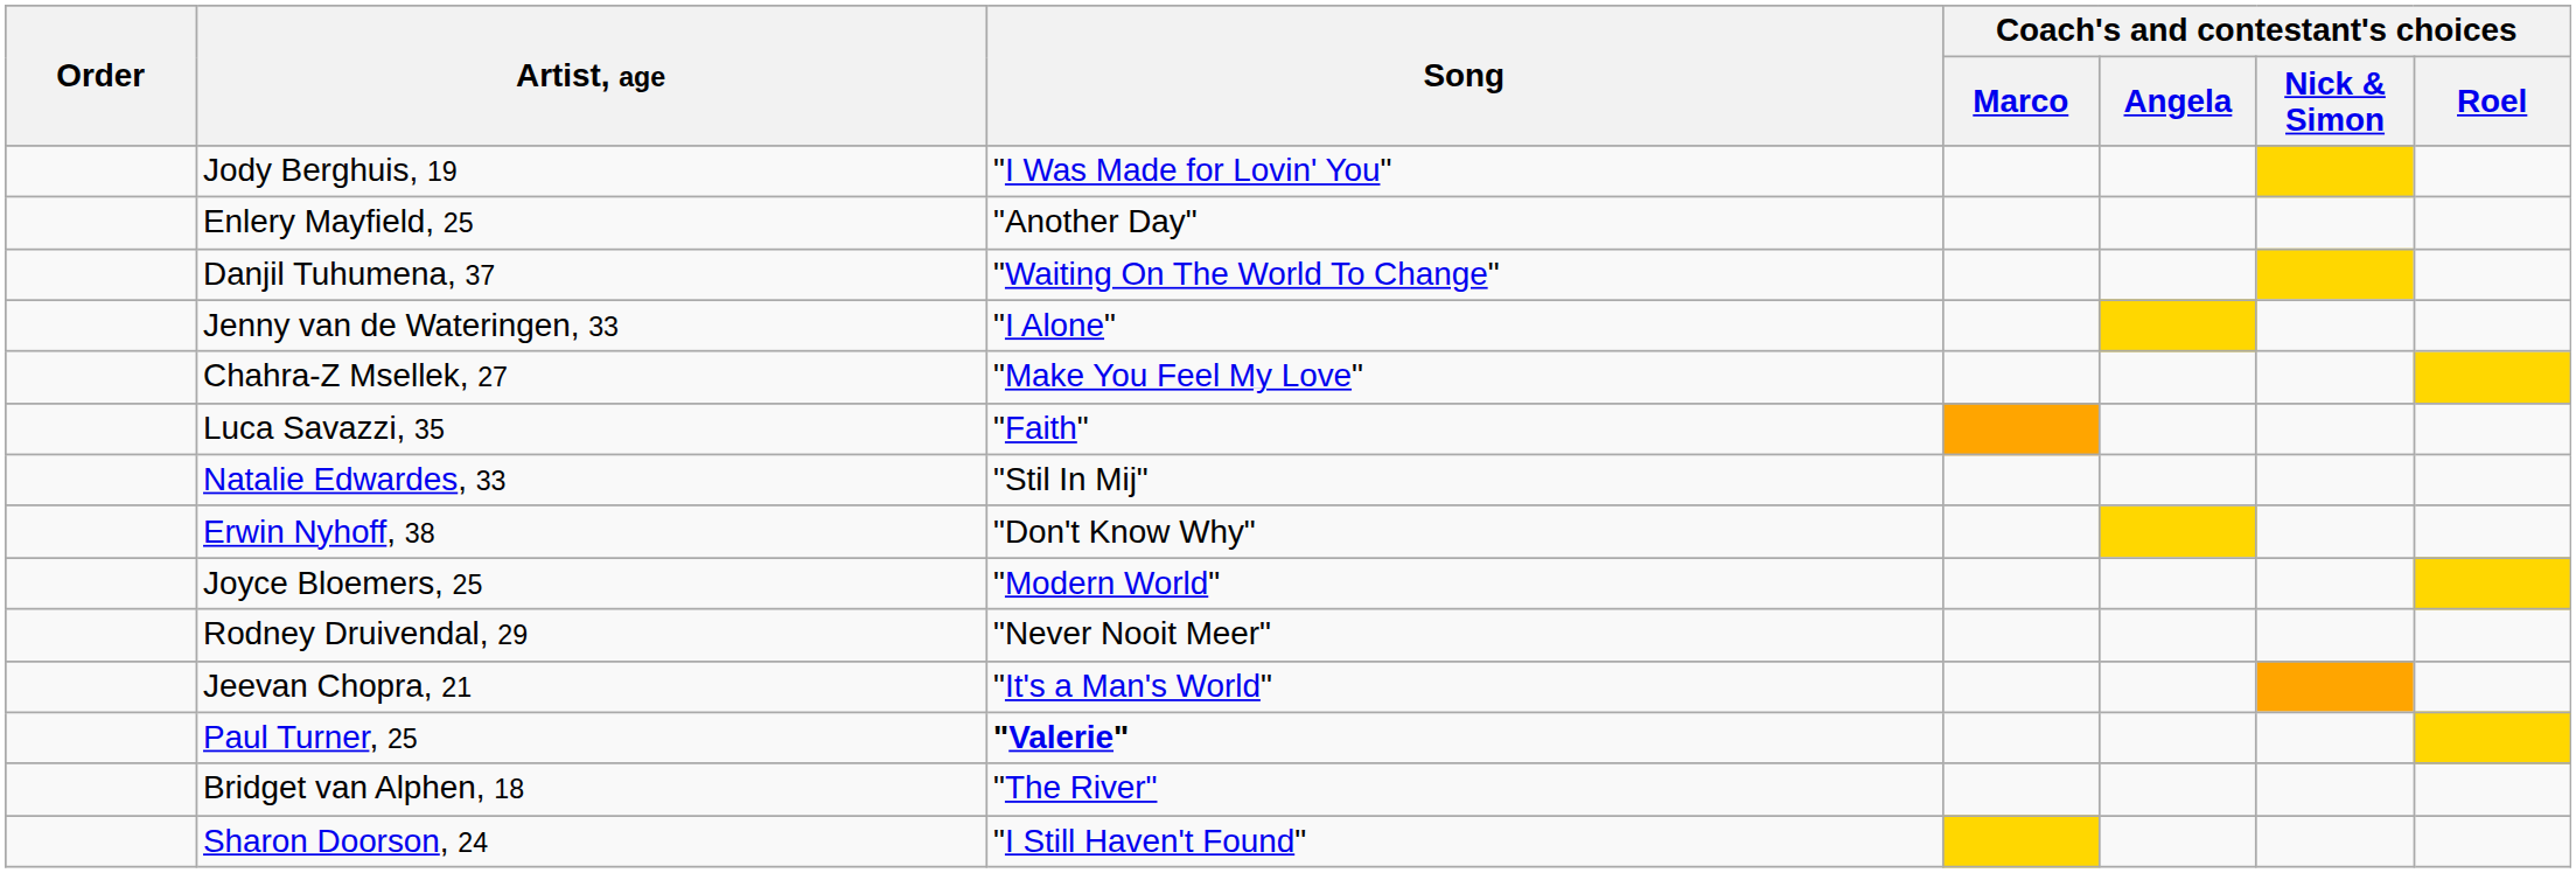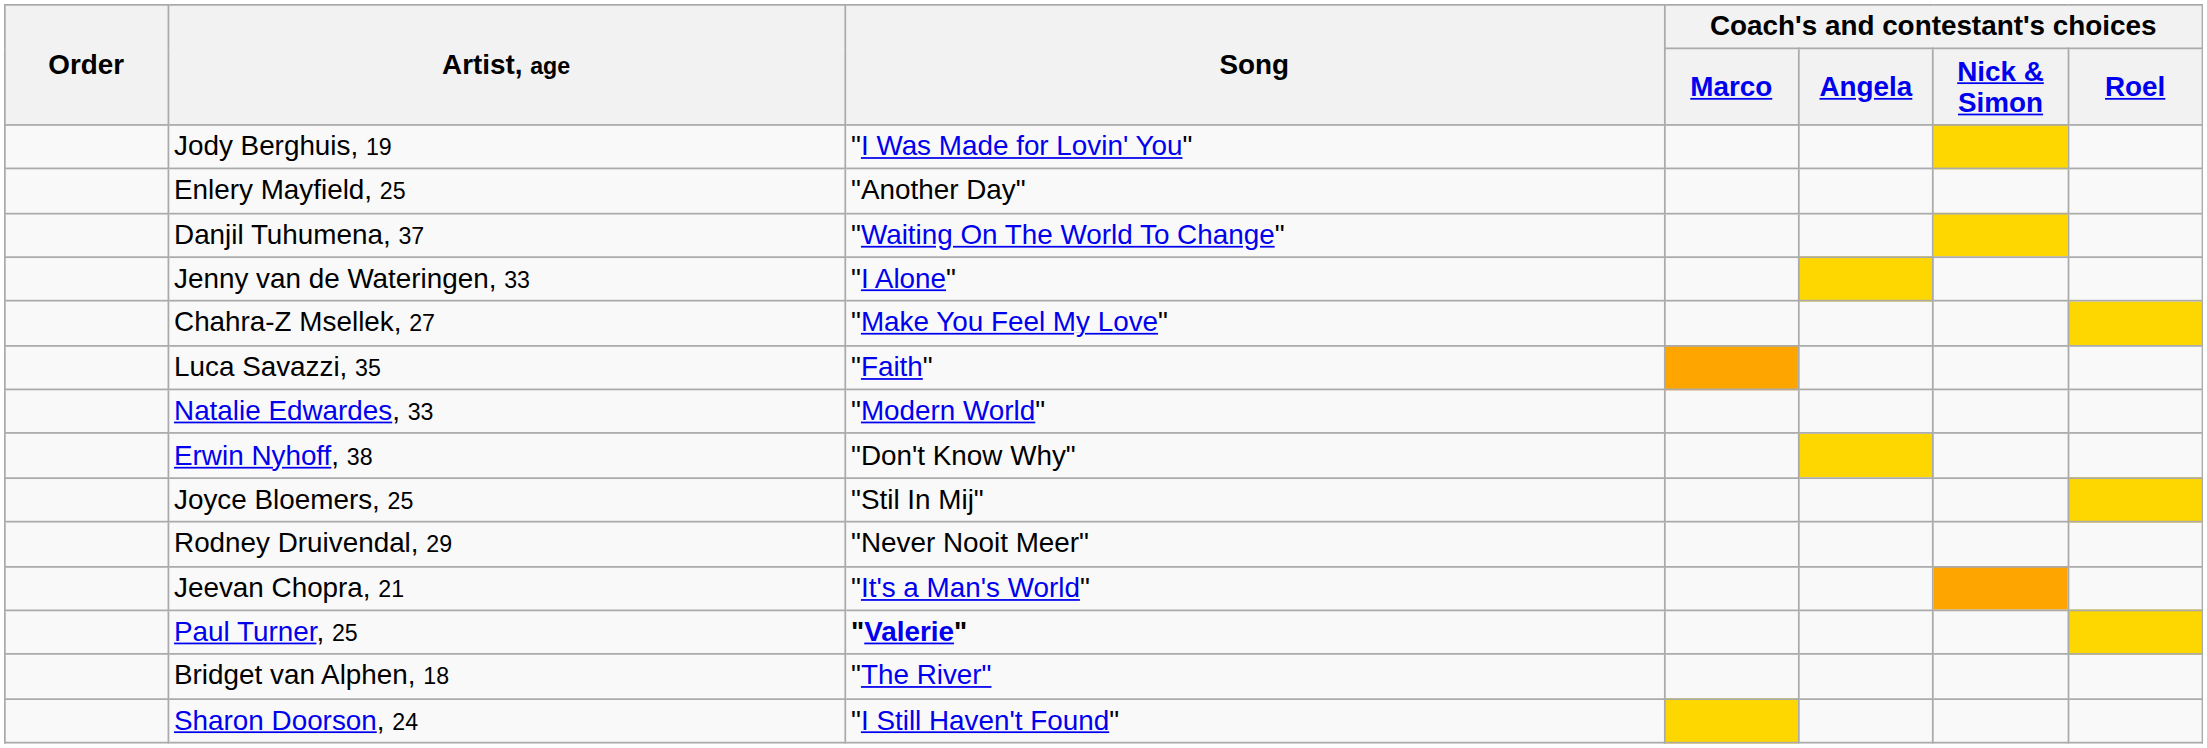Natalie Edwardes, 33 | Song: "Stil In Mij" -> "Modern World"
Joyce Bloemers, 25 | Song: "Modern World" -> "Stil In Mij"
